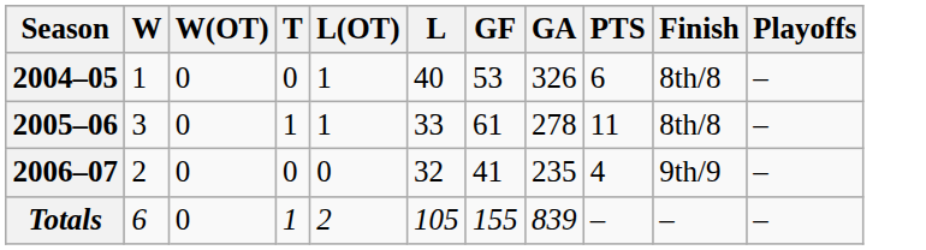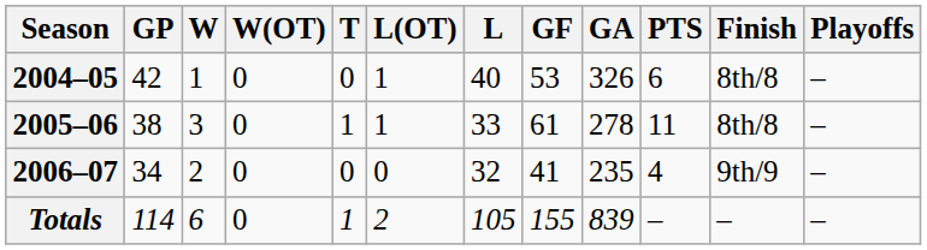+ column: GP | 42 | 38 | 34 | 114
